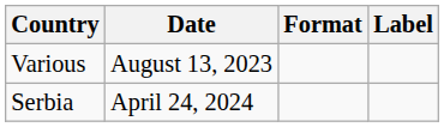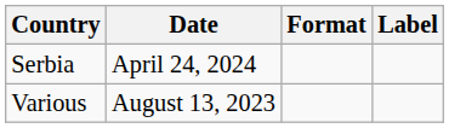rows swapped: Various <-> Serbia
